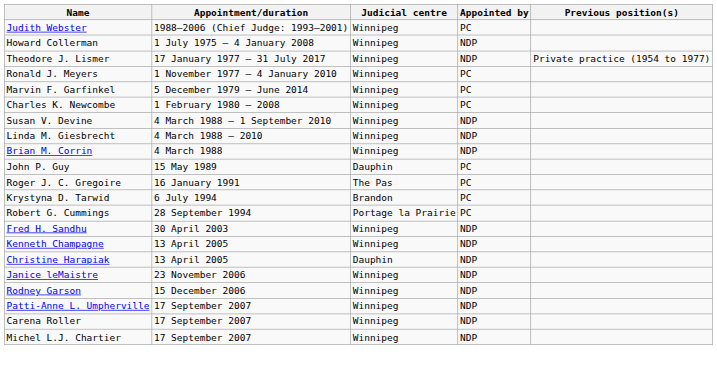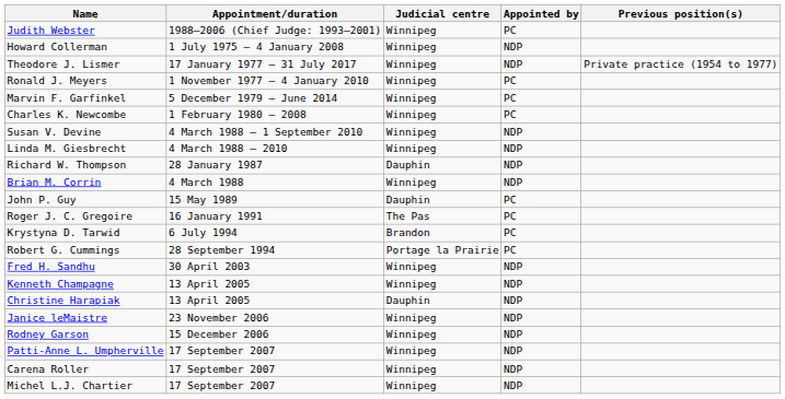+ row: Richard W. Thompson | 28 January 1987 | Dauphin | NDP
